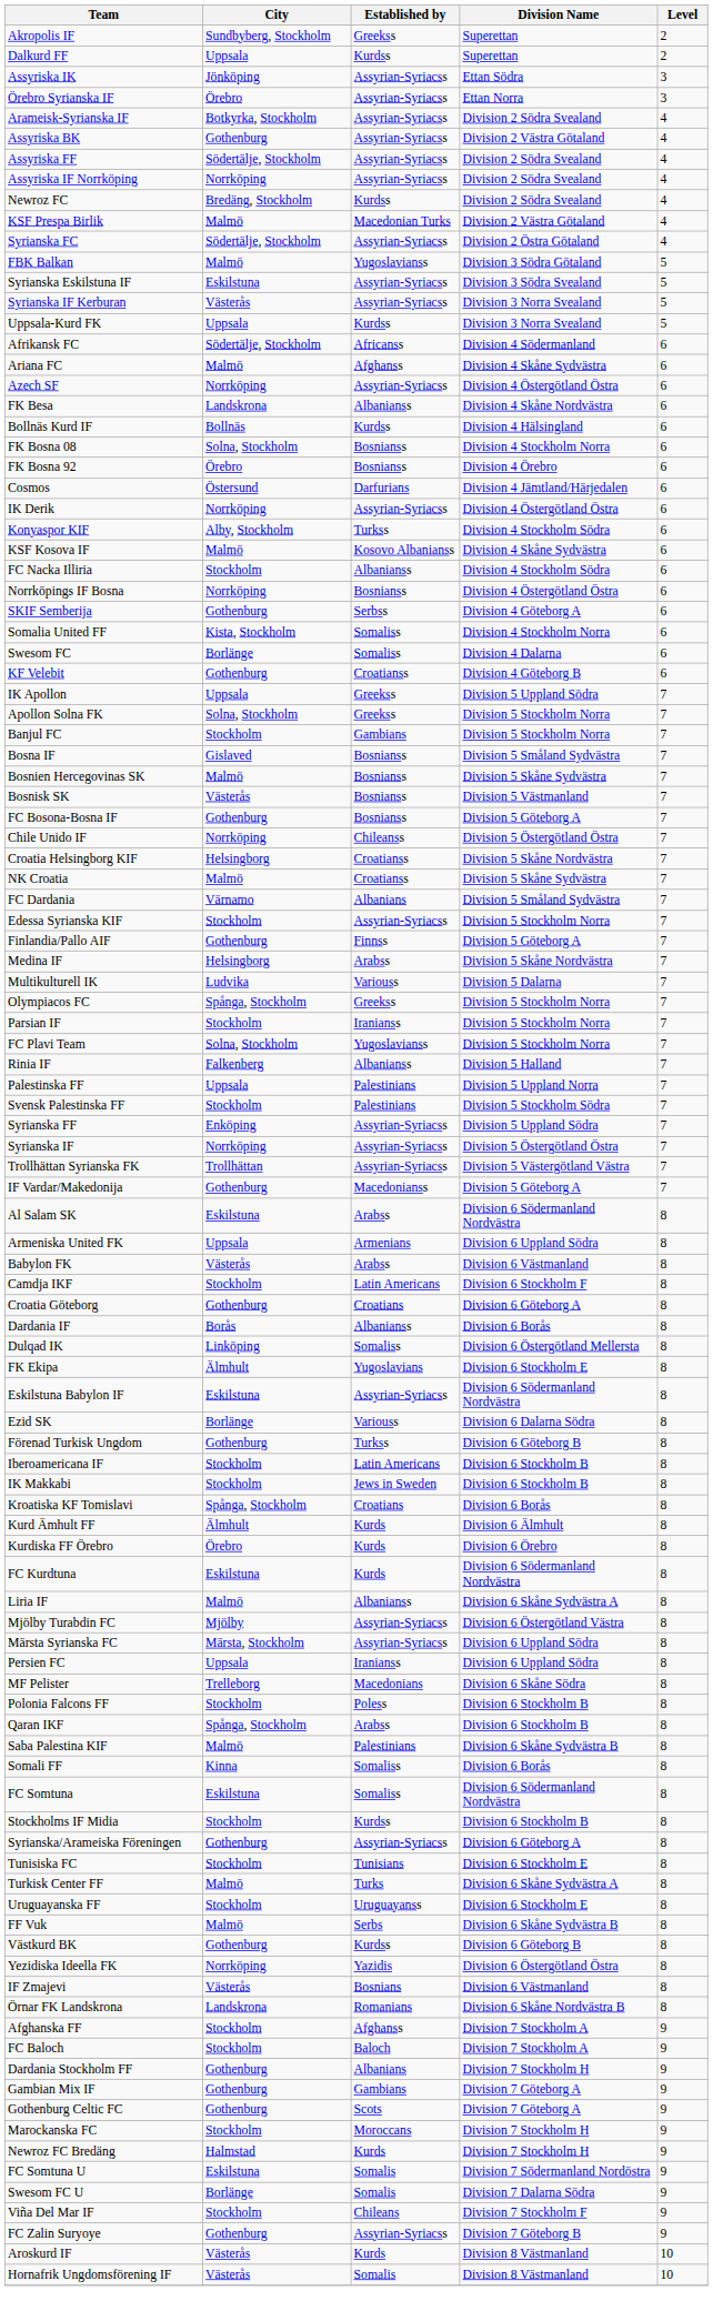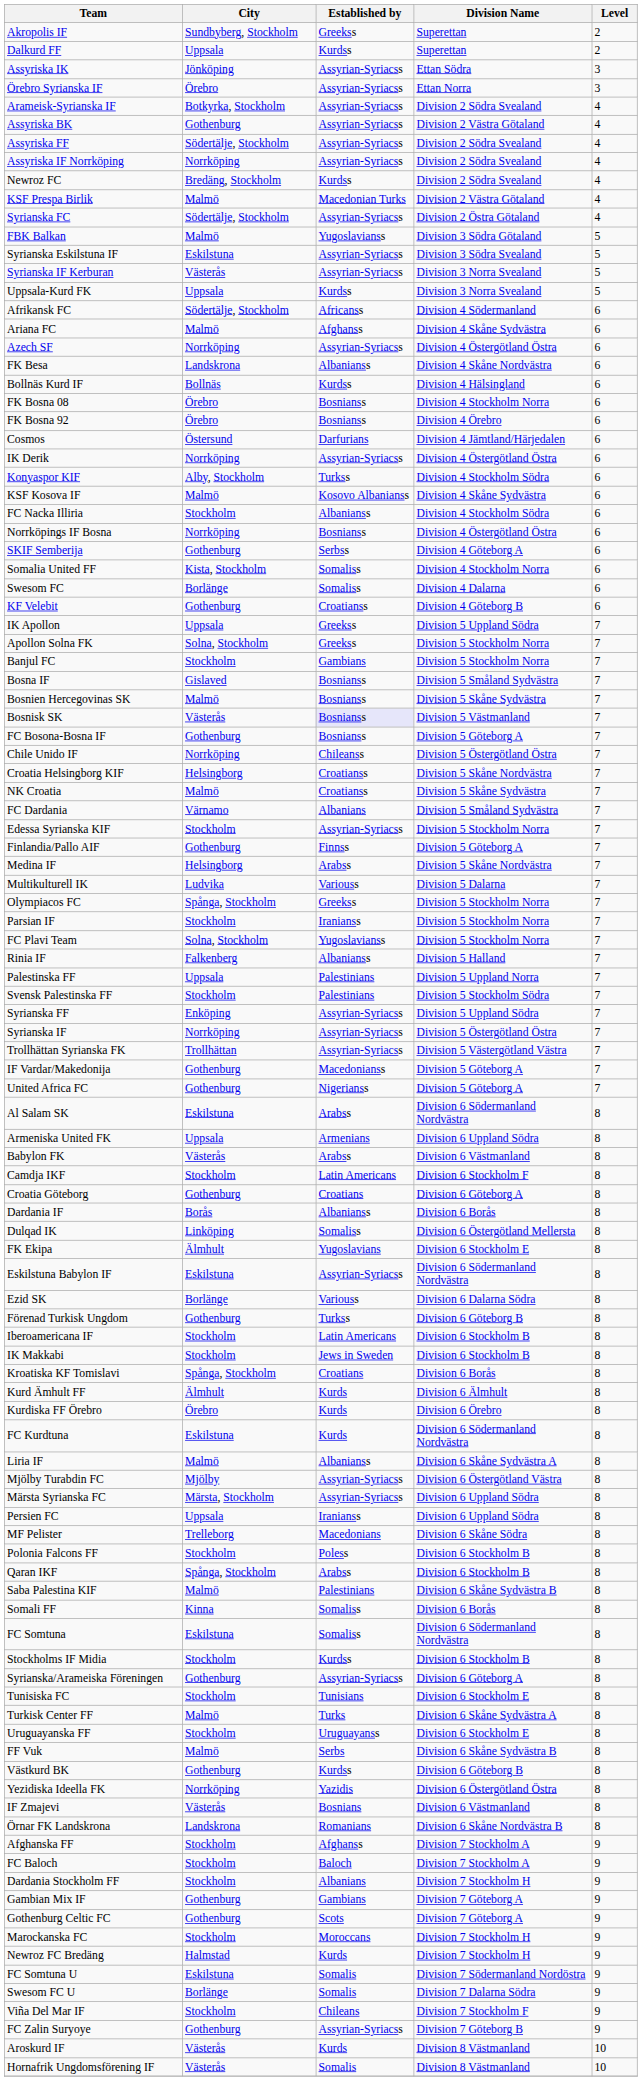FK Bosna 08 | City: Solna, Stockholm -> Örebro
Bosnisk SK | Established by: no background -> lavender background
+ row: United Africa FC | Gothenburg | Nigerianss | Division 5 Göteborg A | 7
Dardania Stockholm FF | City: Gothenburg -> Stockholm
